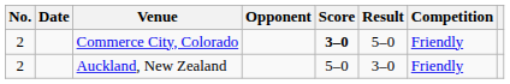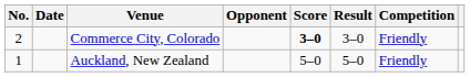Commerce City, Colorado | Result: 5–0 -> 3–0
Auckland, New Zealand | No.: 2 -> 1
Auckland, New Zealand | Result: 3–0 -> 5–0
